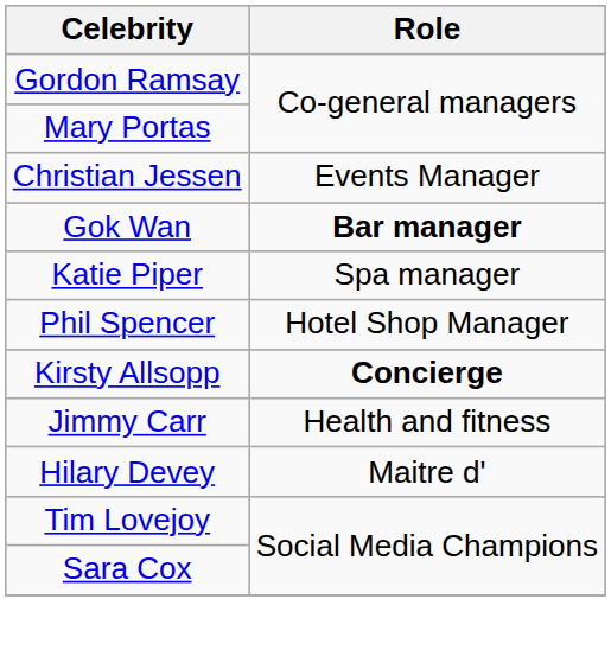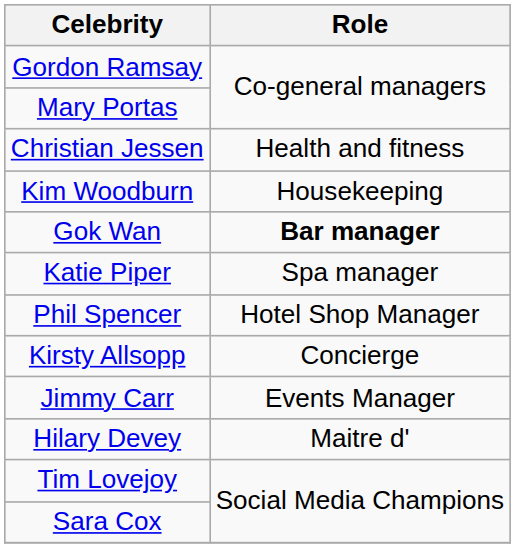Christian Jessen | Role: Events Manager -> Health and fitness
+ row: Kim Woodburn | Housekeeping
Kirsty Allsopp | Role: bold -> normal
Jimmy Carr | Role: Health and fitness -> Events Manager
